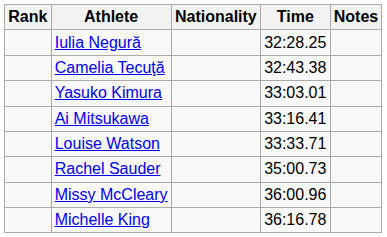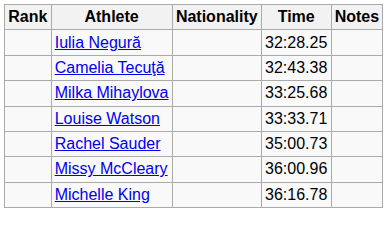- row: Yasuko Kimura | 33:03.01
- row: Ai Mitsukawa | 33:16.41
+ row: Milka Mihaylova | 33:25.68
